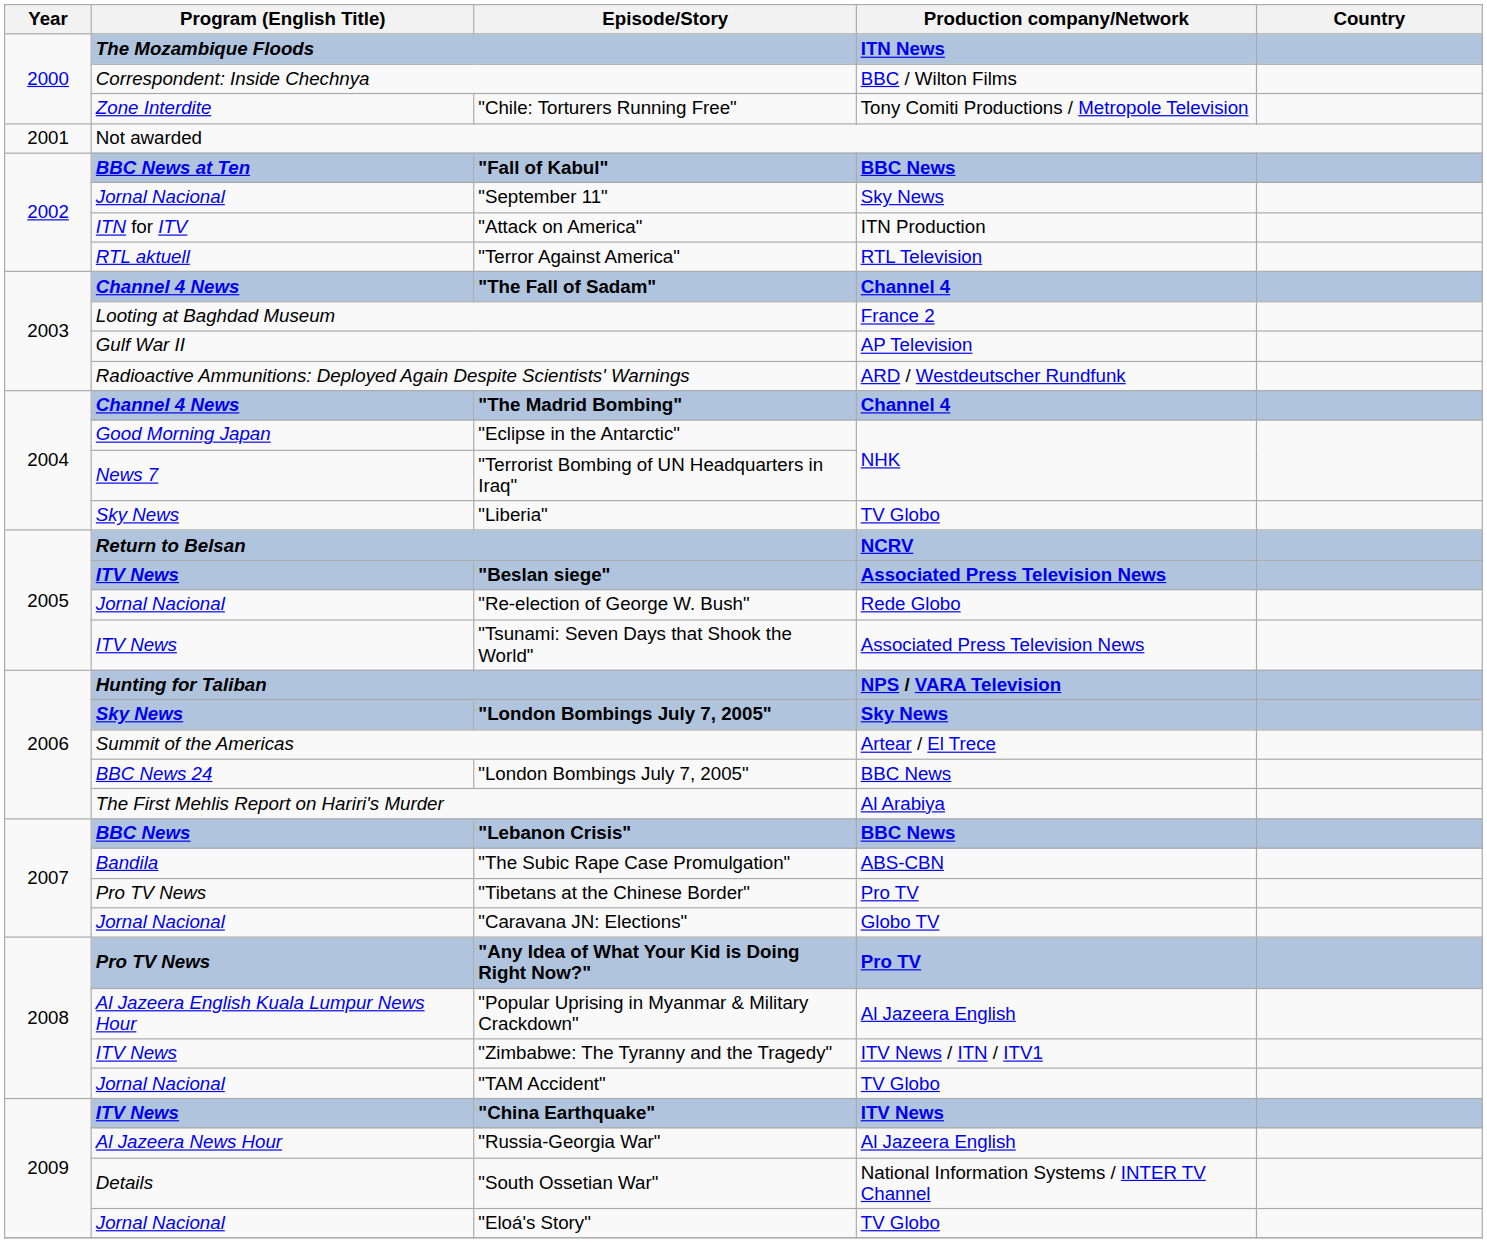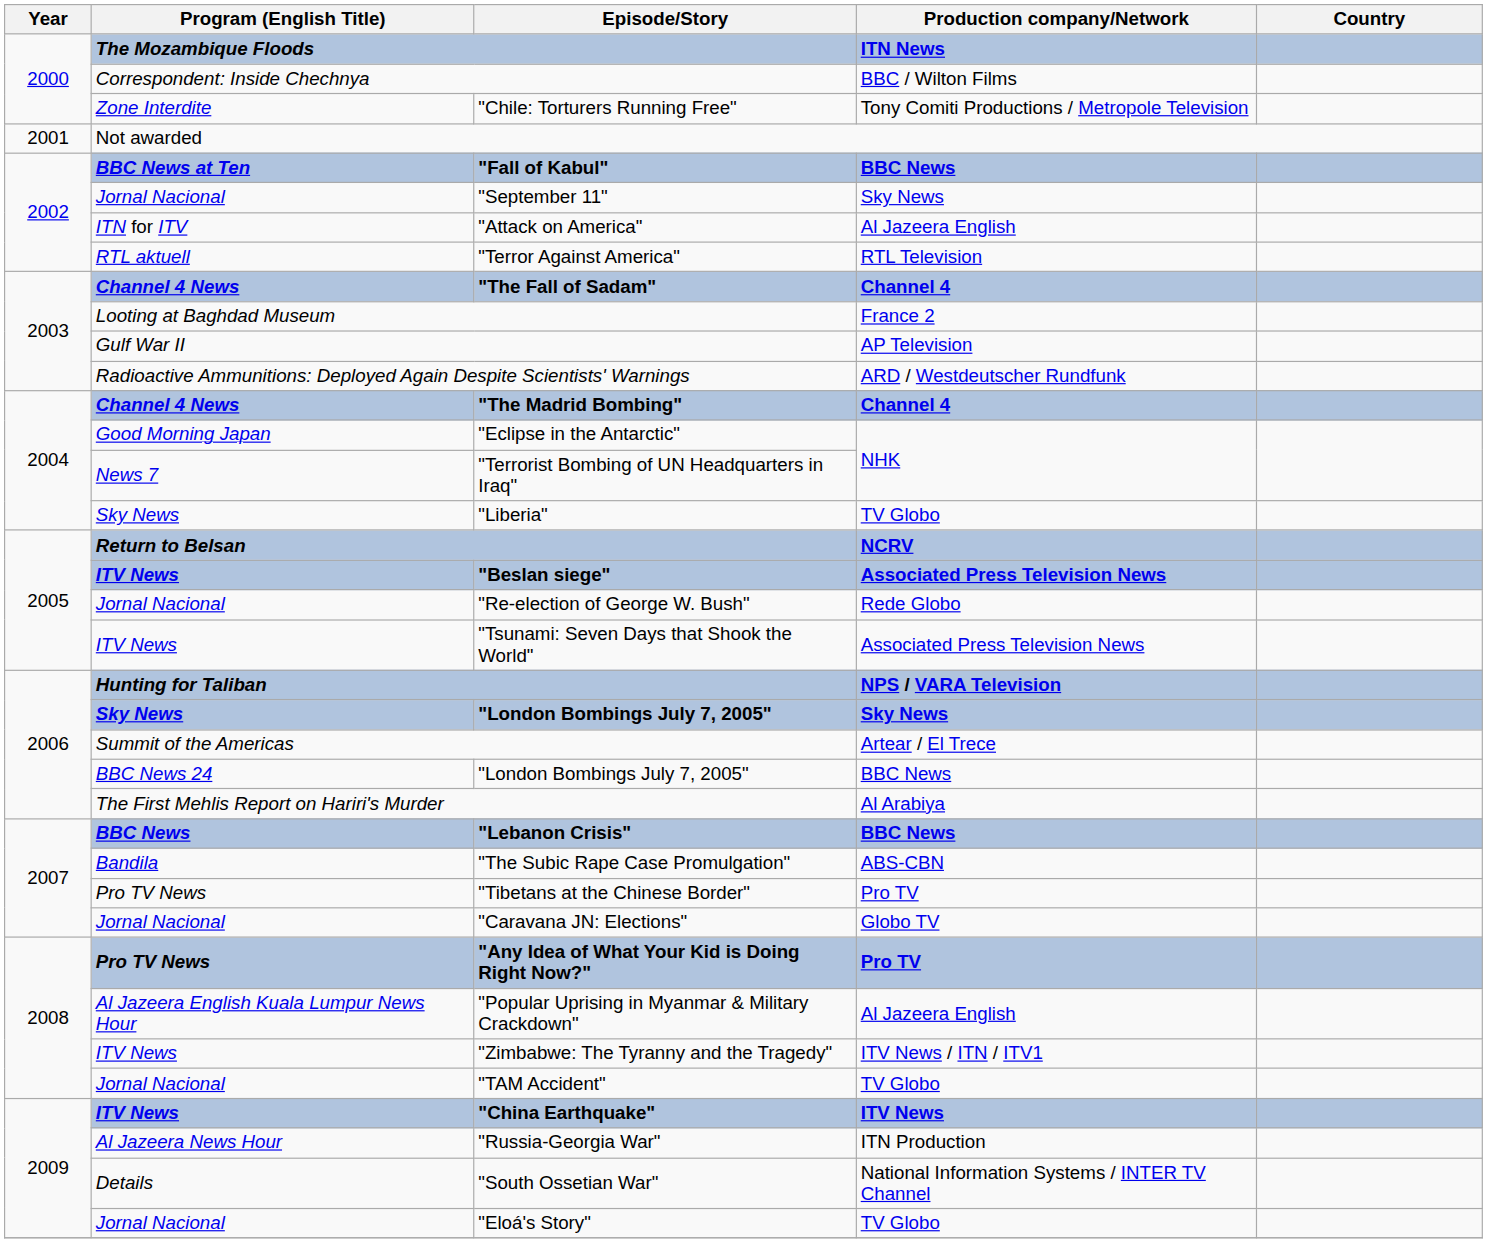"Attack on America" | Production company/Network: ITN Production -> Al Jazeera English
"Russia-Georgia War" | Production company/Network: Al Jazeera English -> ITN Production
